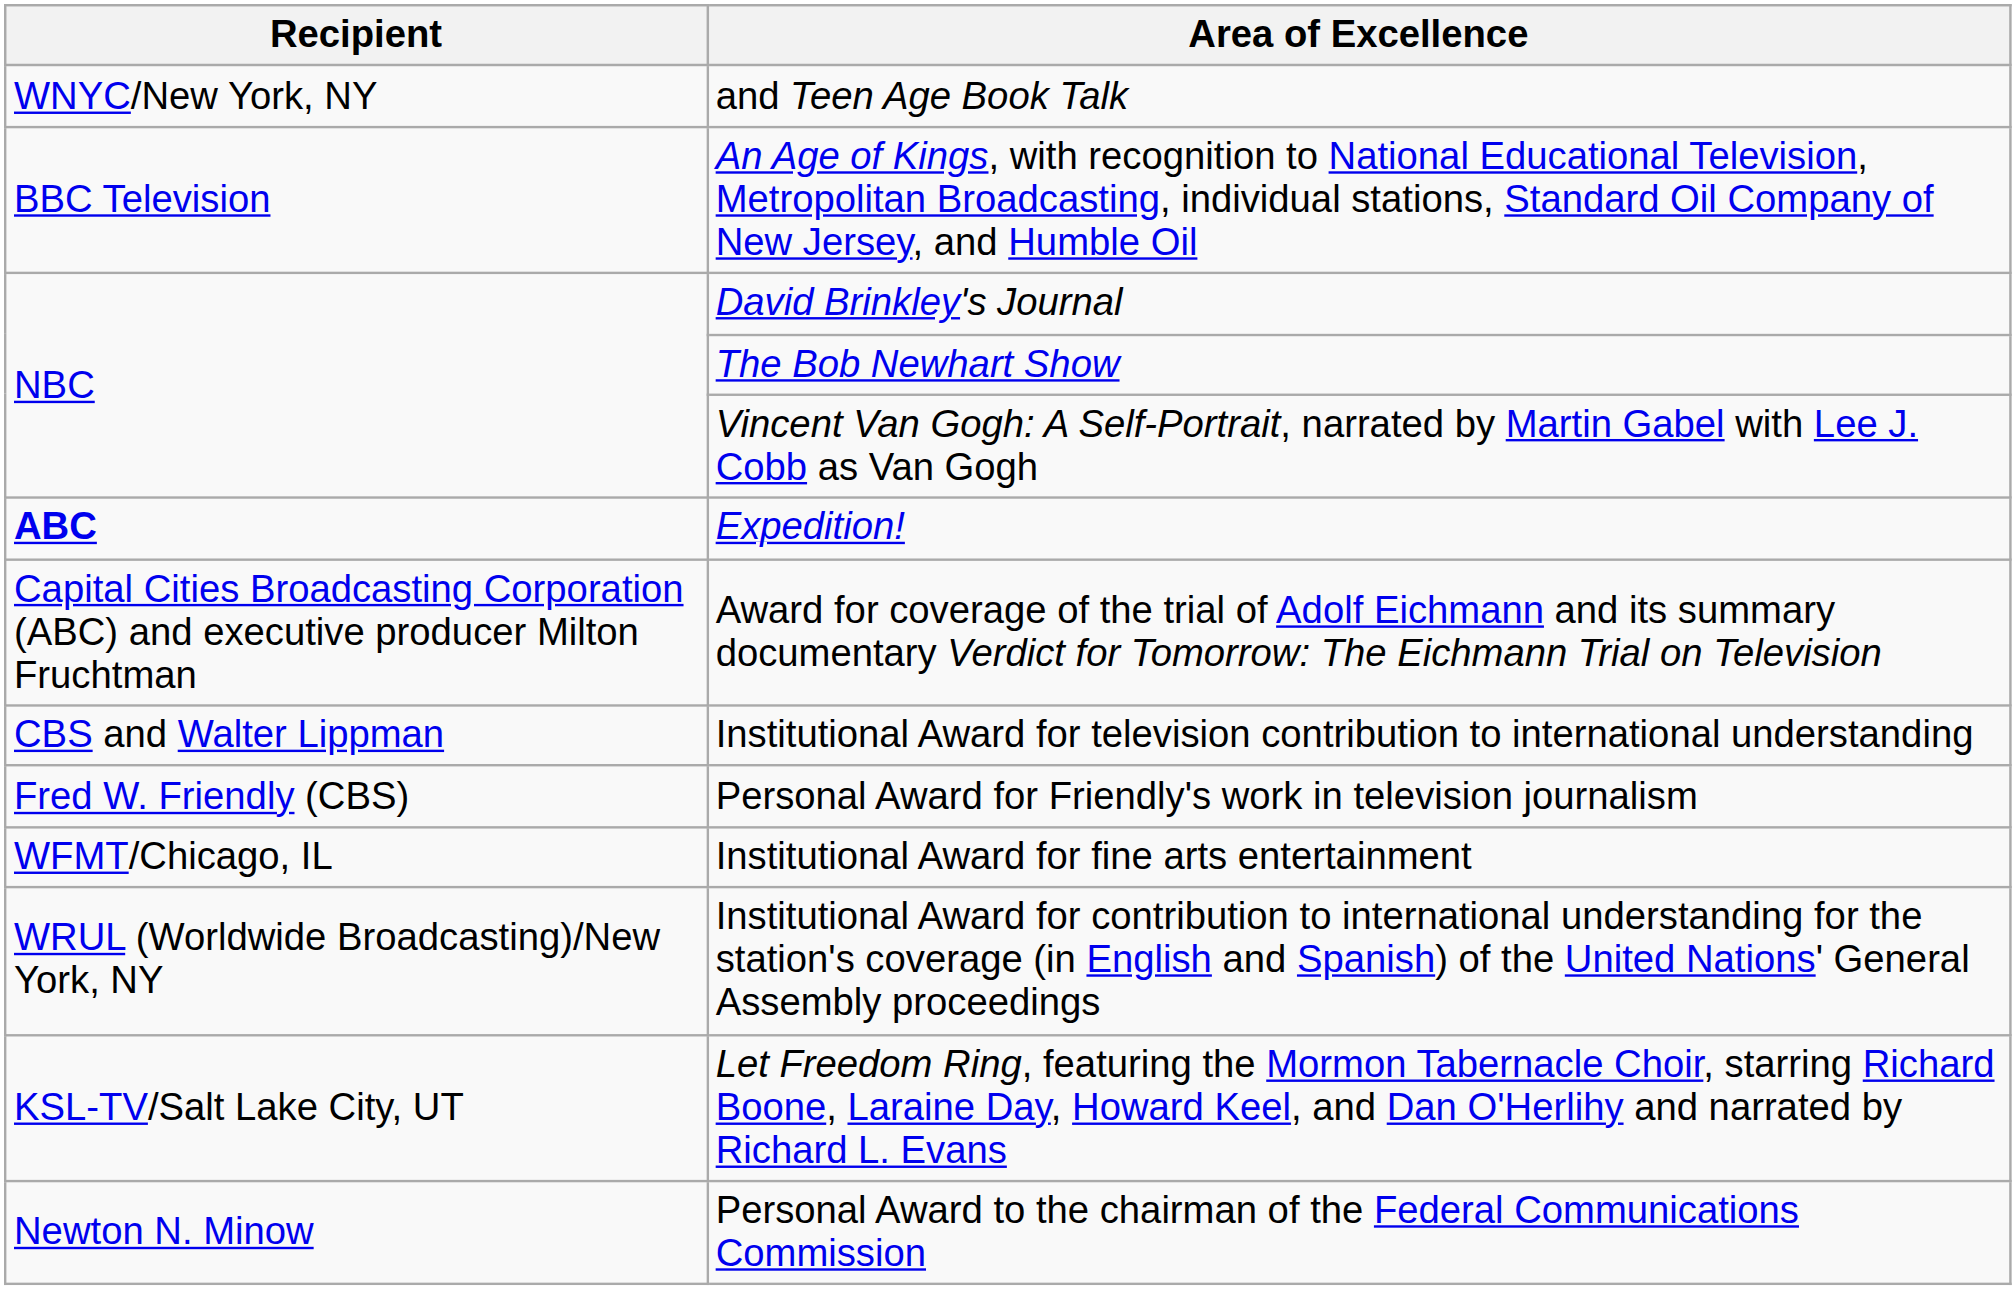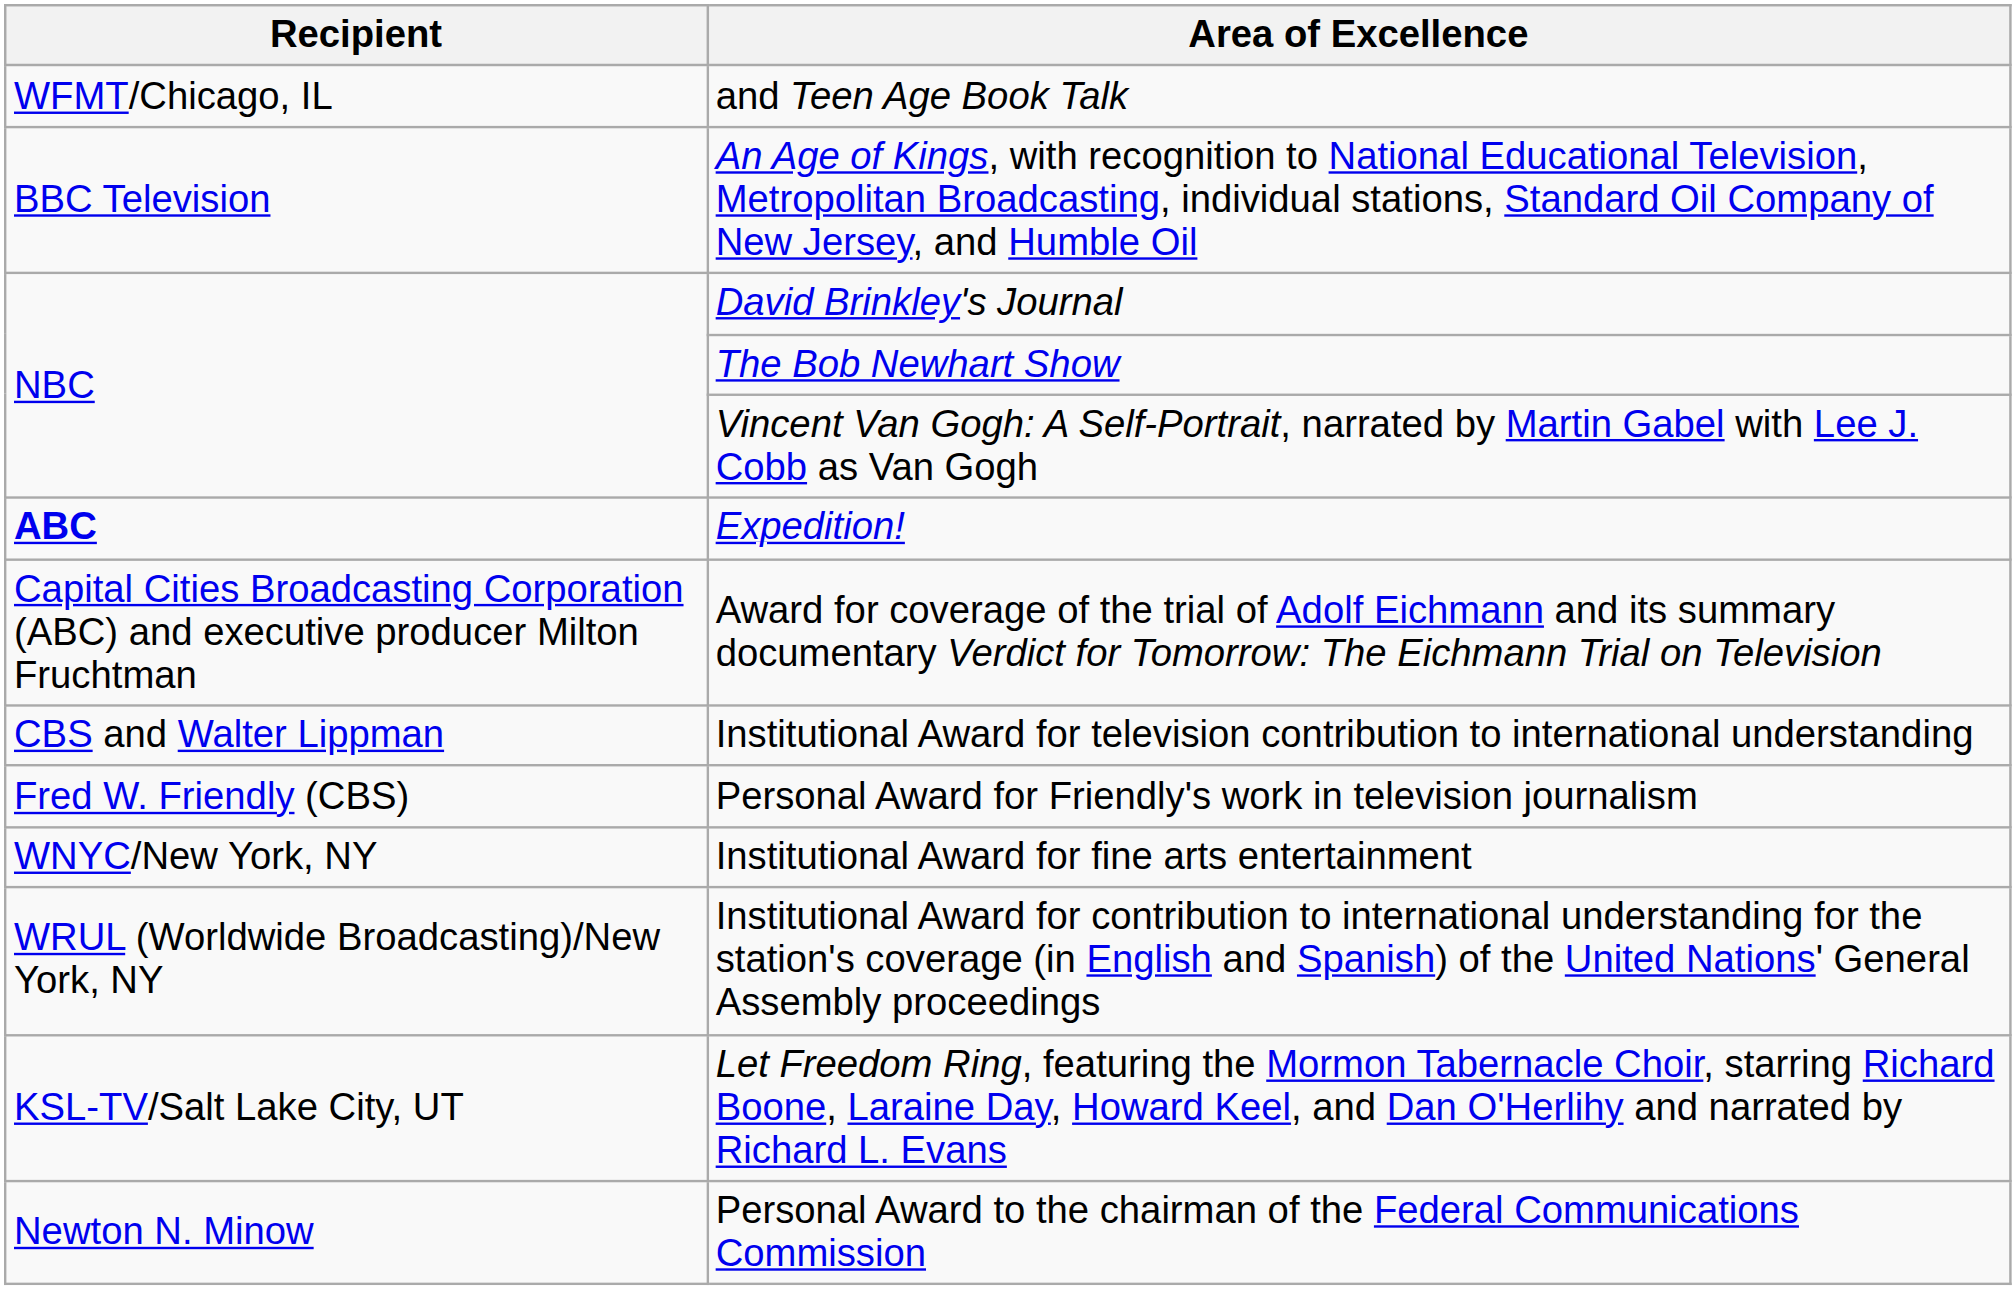and Teen Age Book Talk | Recipient: WNYC/New York, NY -> WFMT/Chicago, IL
Institutional Award for fine arts entertainment | Recipient: WFMT/Chicago, IL -> WNYC/New York, NY
